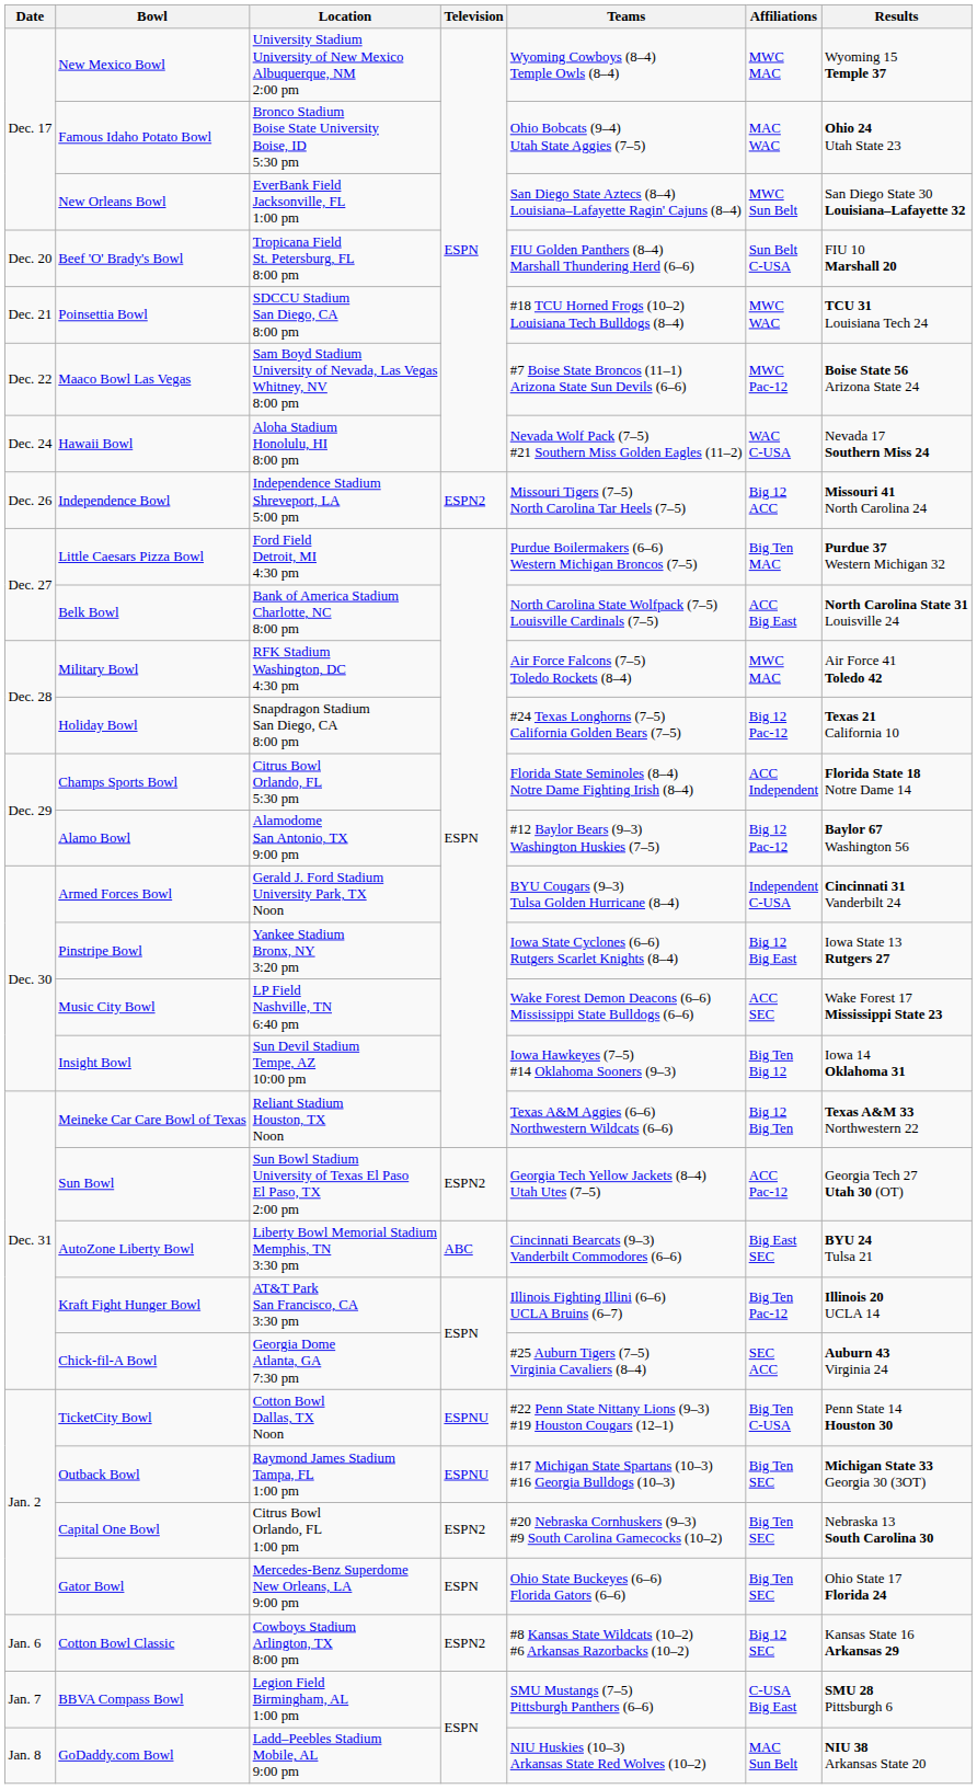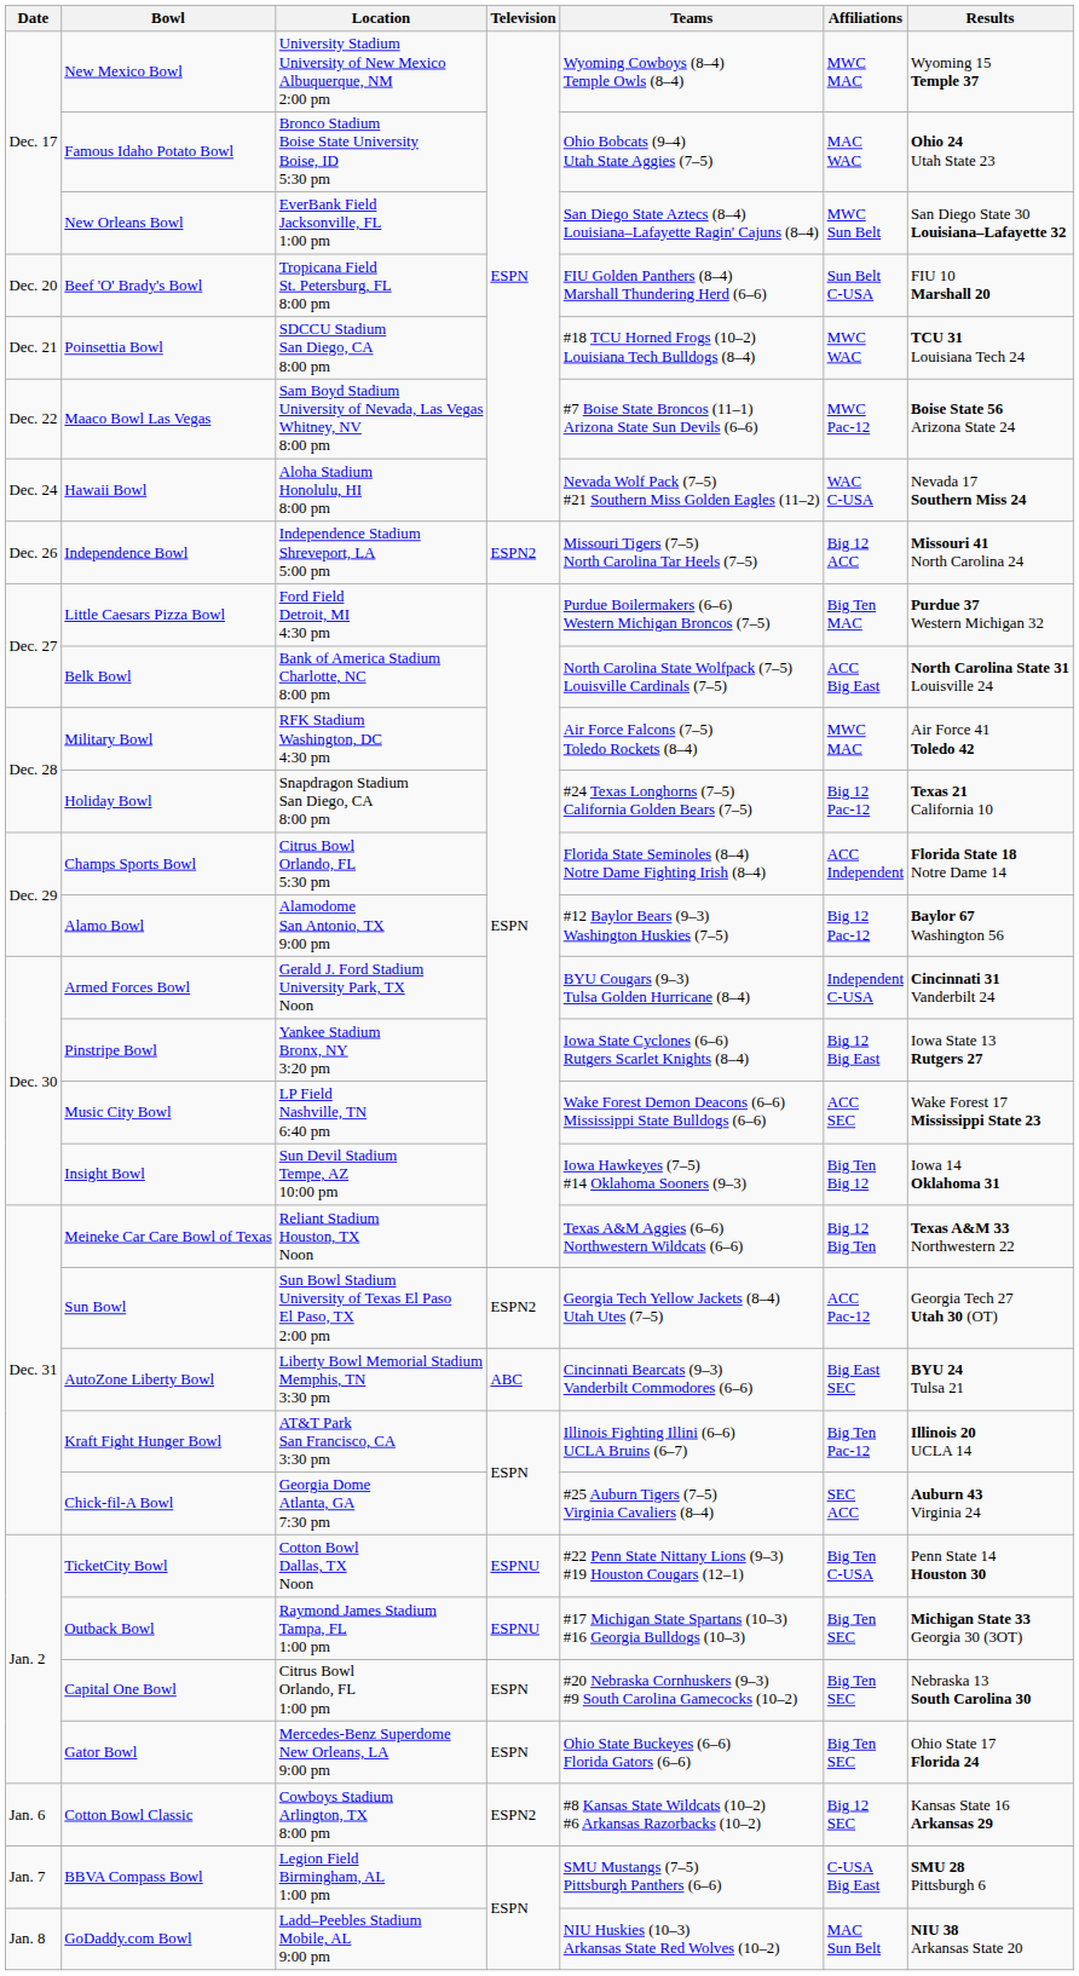Capital One Bowl | Television: ESPN2 -> ESPN
